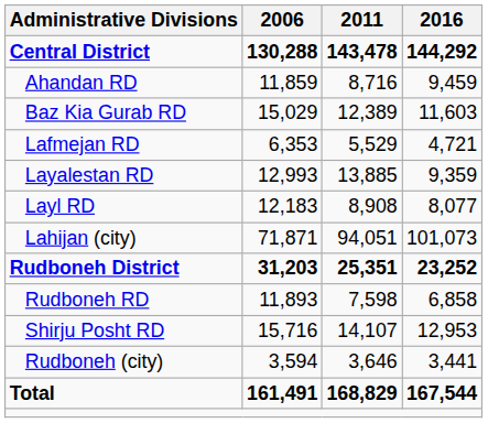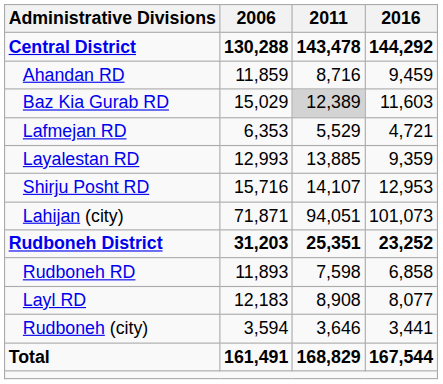Baz Kia Gurab RD | 2011: no background -> lightgrey background
rows swapped: Layl RD <-> Shirju Posht RD
